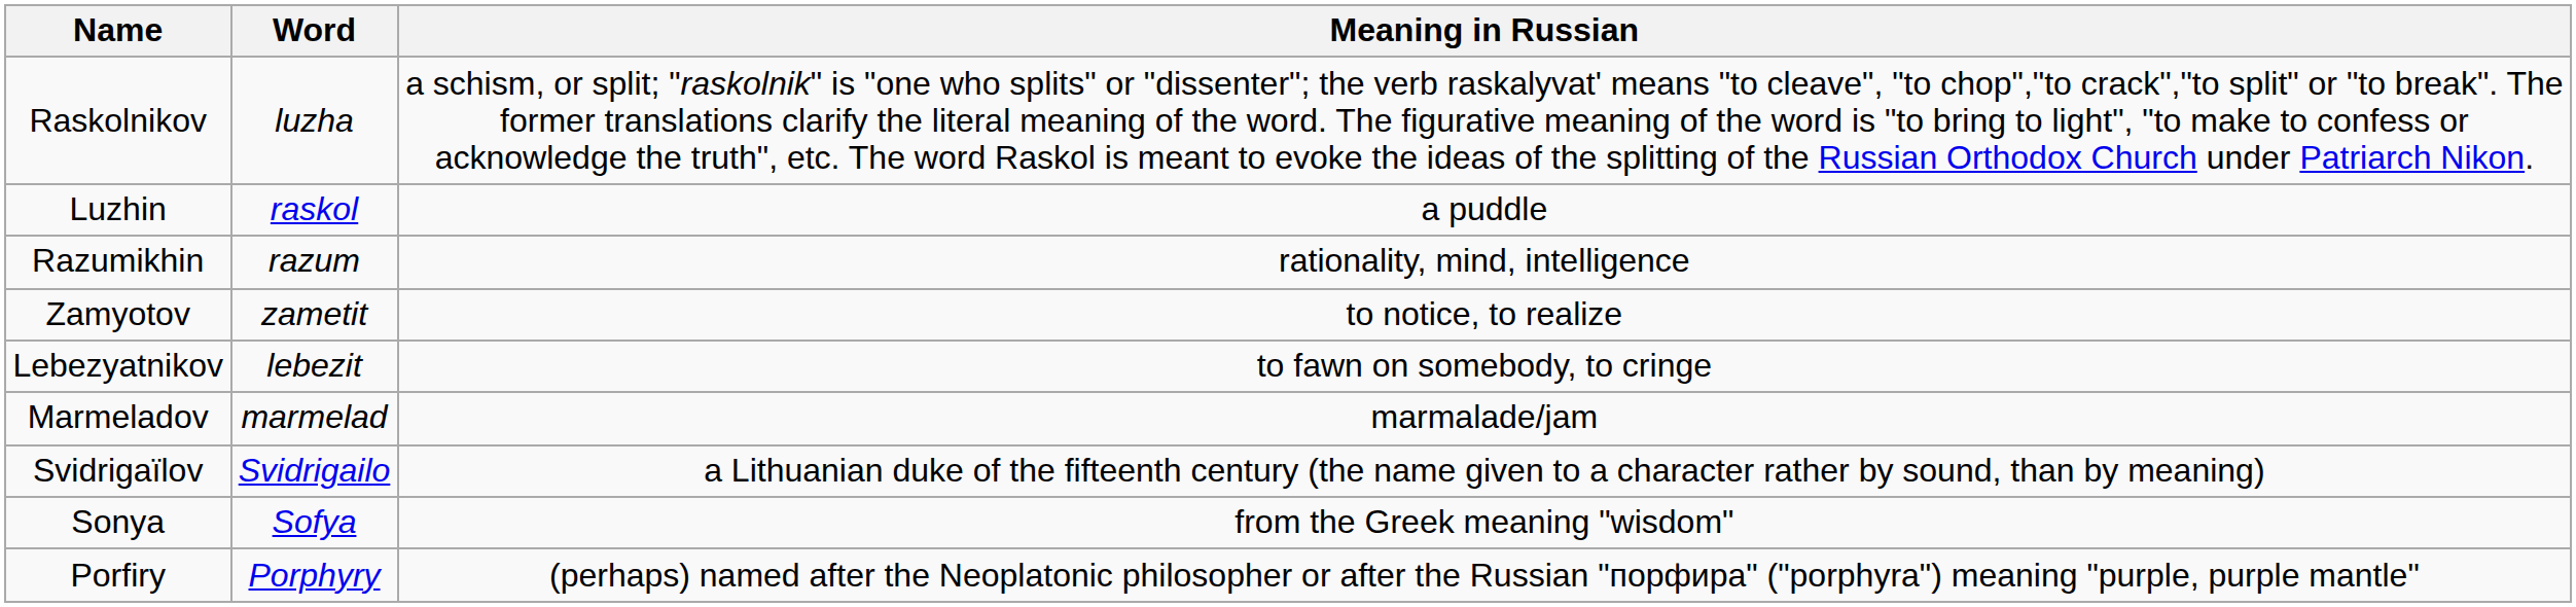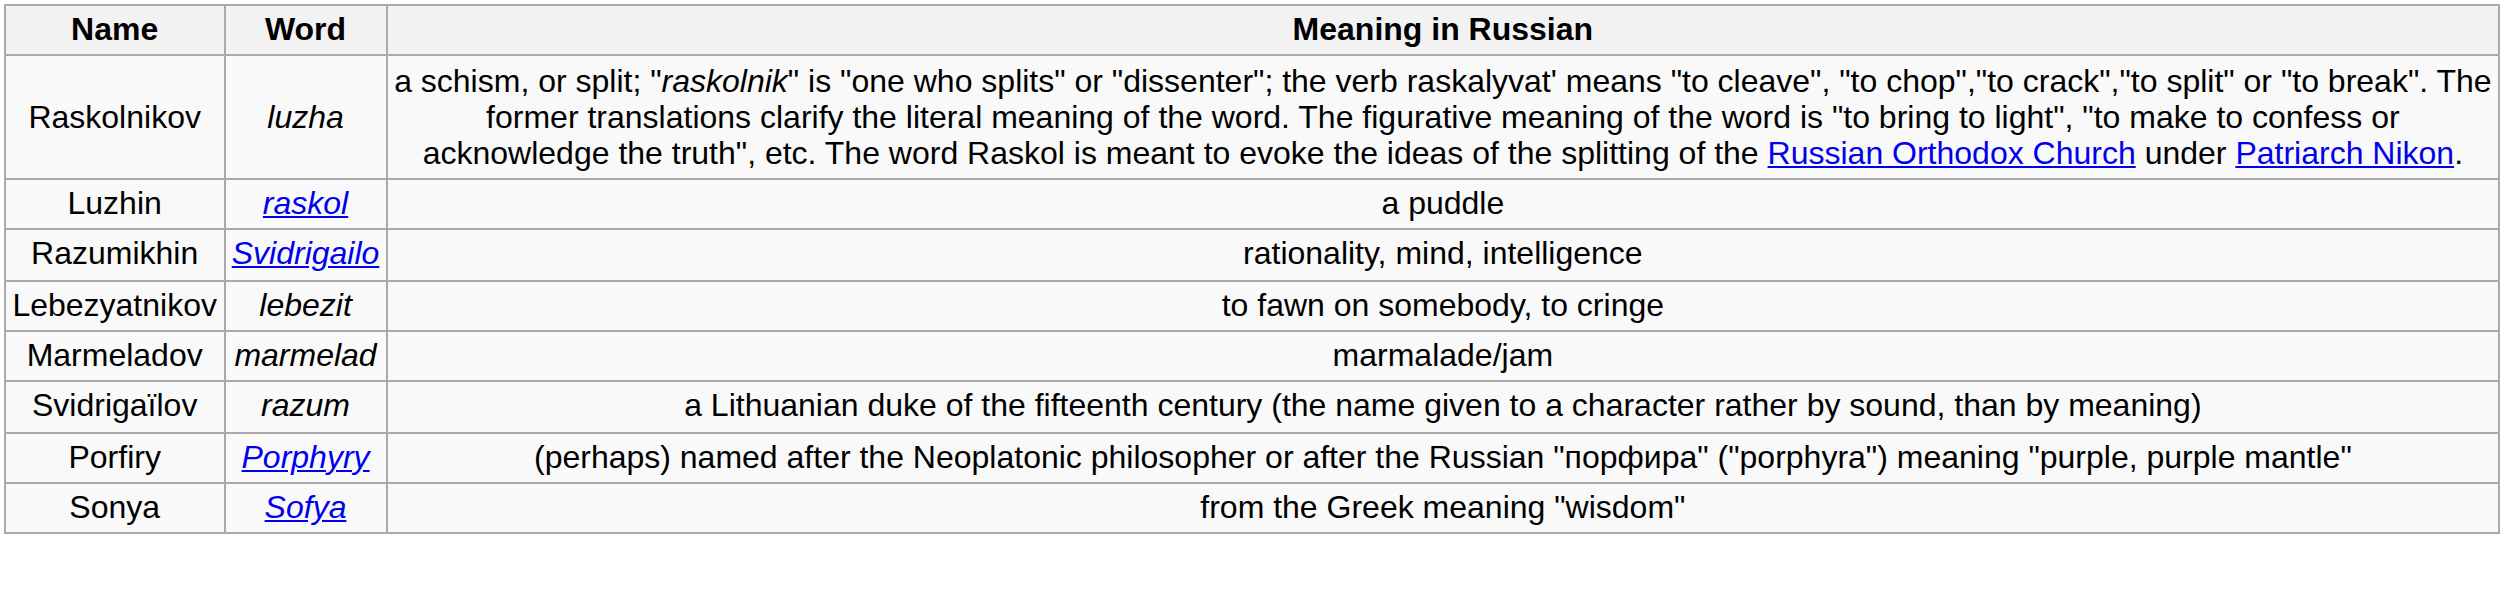Razumikhin | Word: razum -> Svidrigailo
- row: Zamyotov | zametit | to notice, to realize
Svidrigaïlov | Word: Svidrigailo -> razum
rows swapped: Porfiry <-> Sonya
